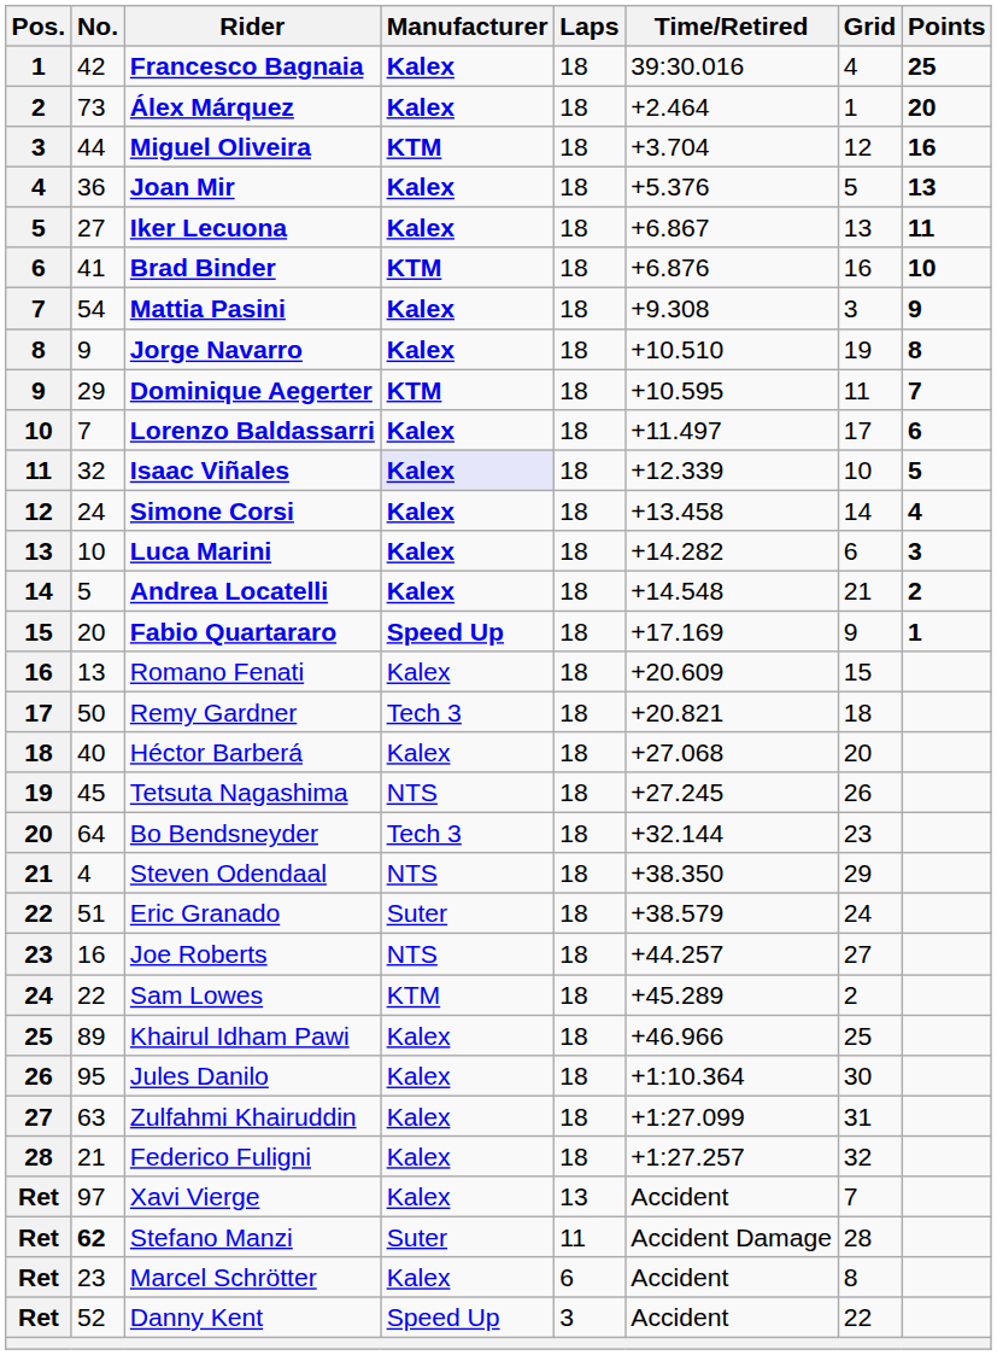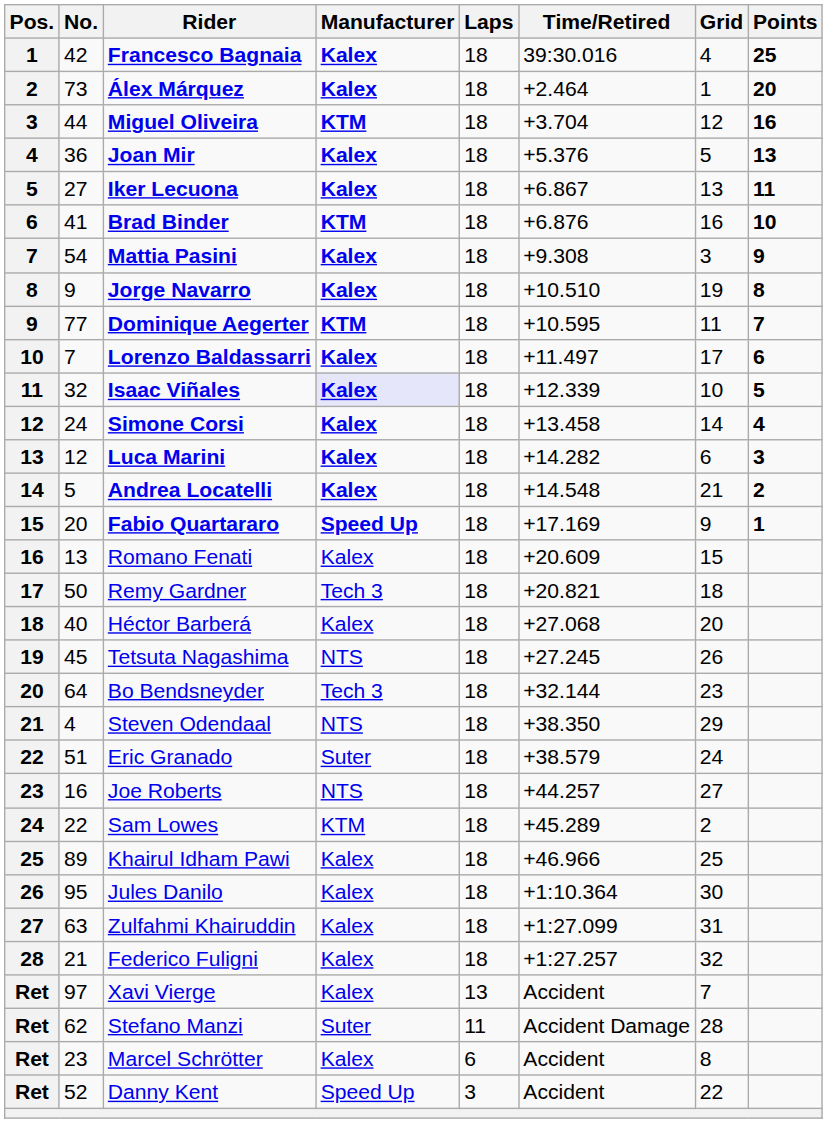Dominique Aegerter | No.: 29 -> 77
Luca Marini | No.: 10 -> 12
Stefano Manzi | No.: bold -> normal
